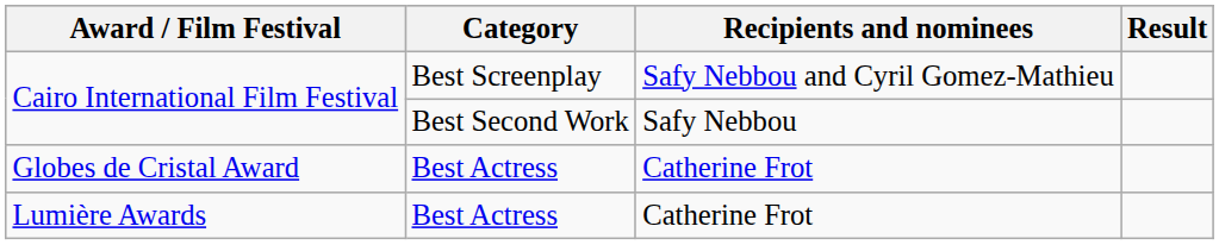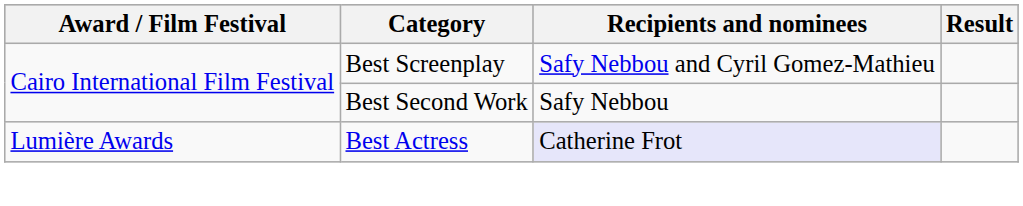- row: Globes de Cristal Award | Best Actress | Catherine Frot
Lumière Awards | Recipients and nominees: no background -> lavender background
